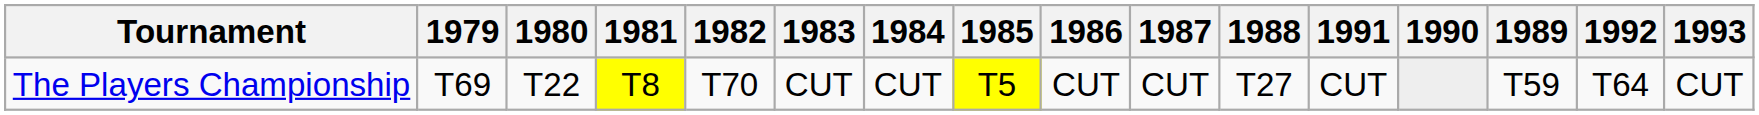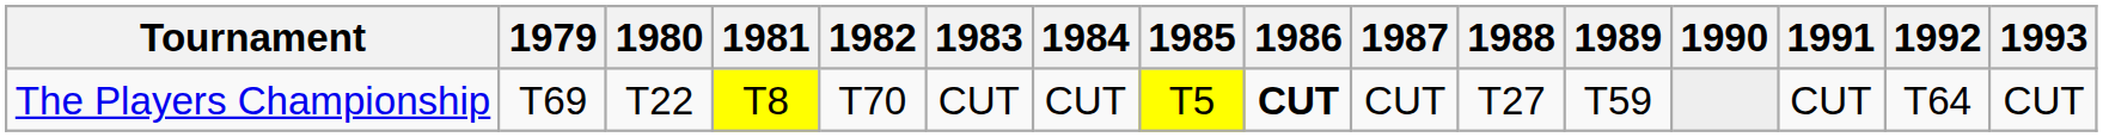columns swapped: 1989 <-> 1991
The Players Championship | 1986: normal -> bold
